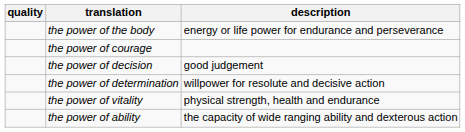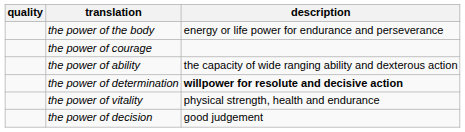rows swapped: the power of decision <-> the power of ability
the power of determination | description: normal -> bold
